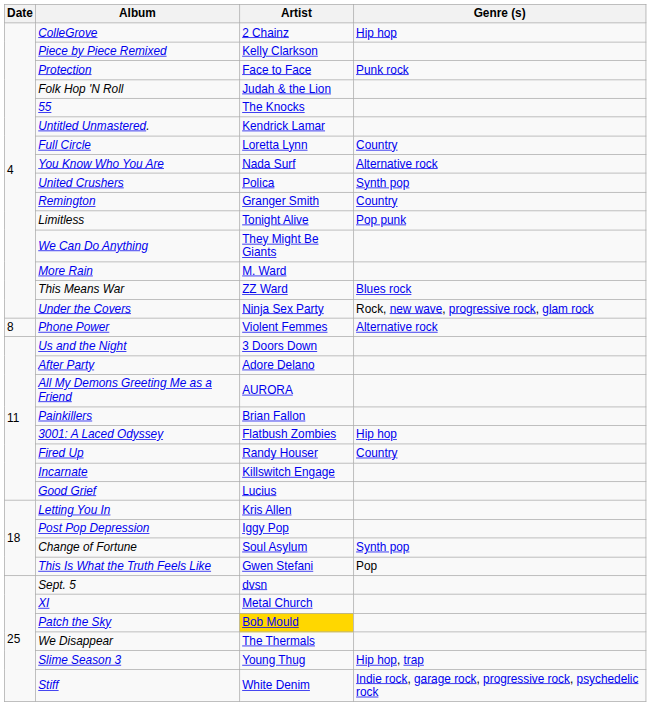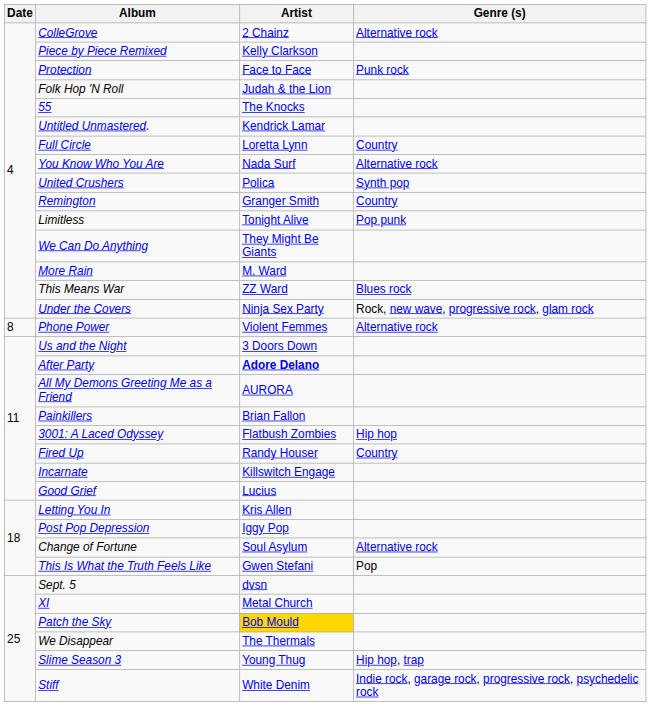ColleGrove | Genre (s): Hip hop -> Alternative rock
After Party | Artist: normal -> bold
Change of Fortune | Genre (s): Synth pop -> Alternative rock
